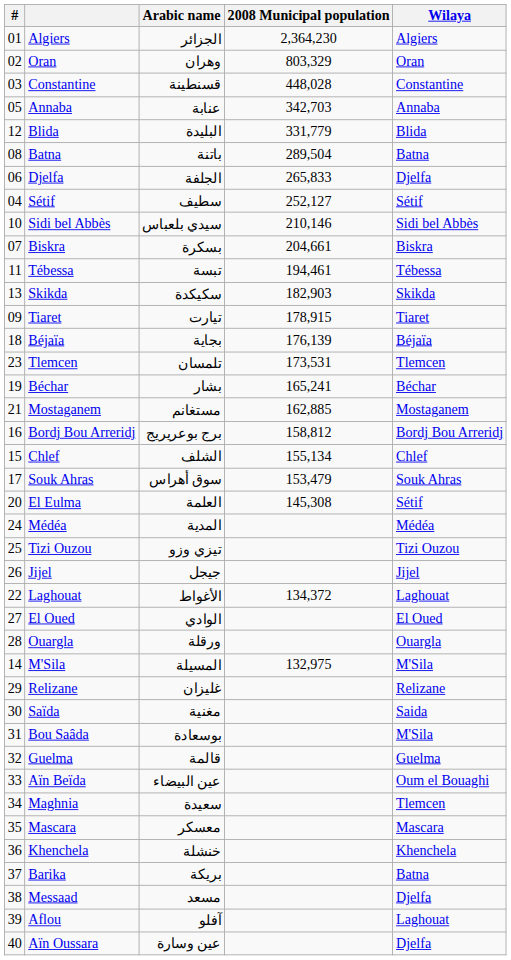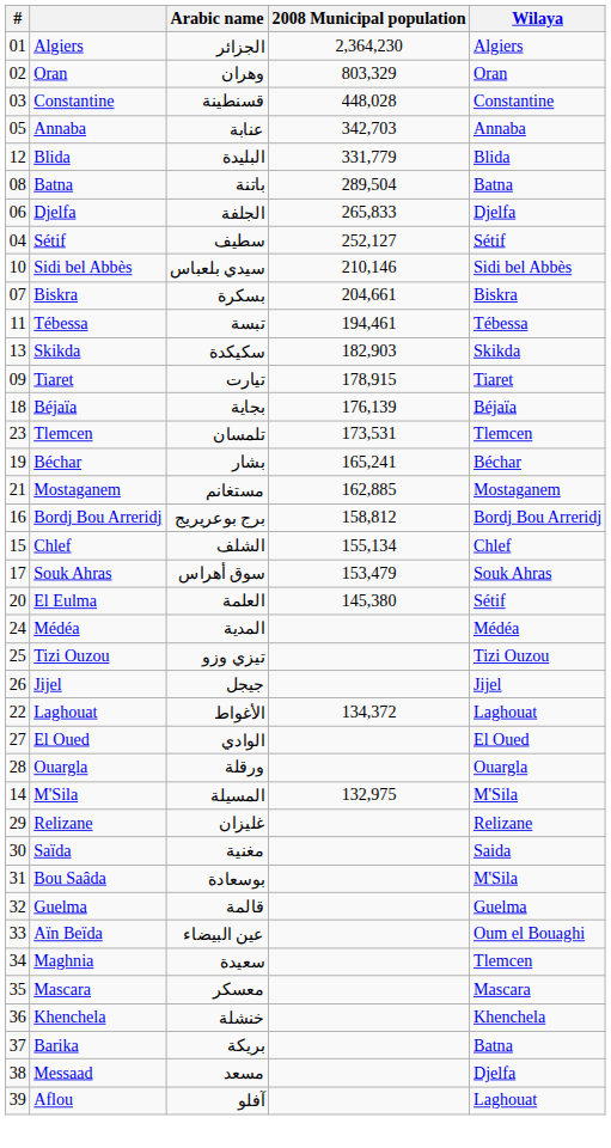El Eulma | 2008 Municipal population: 145,308 -> 145,380
- row: 40 | Aïn Oussara | عين وسارة | Djelfa
